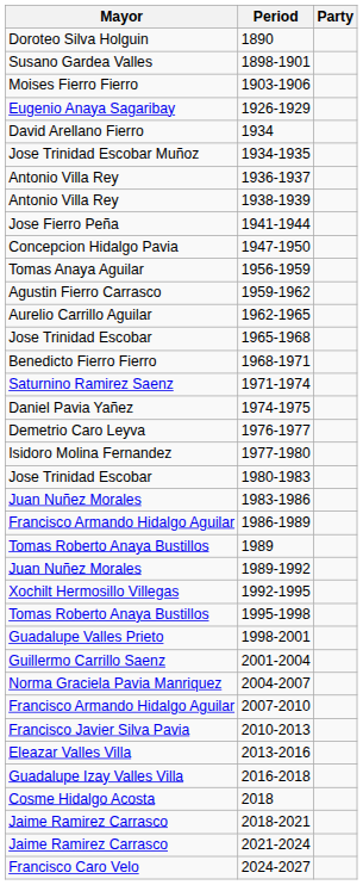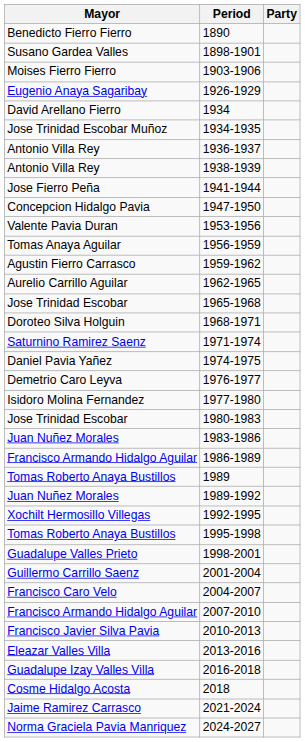1890 | Mayor: Doroteo Silva Holguin -> Benedicto Fierro Fierro
+ row: Valente Pavia Duran | 1953-1956
1968-1971 | Mayor: Benedicto Fierro Fierro -> Doroteo Silva Holguin
2004-2007 | Mayor: Norma Graciela Pavia Manriquez -> Francisco Caro Velo
- row: Jaime Ramirez Carrasco | 2018-2021
2024-2027 | Mayor: Francisco Caro Velo -> Norma Graciela Pavia Manriquez
